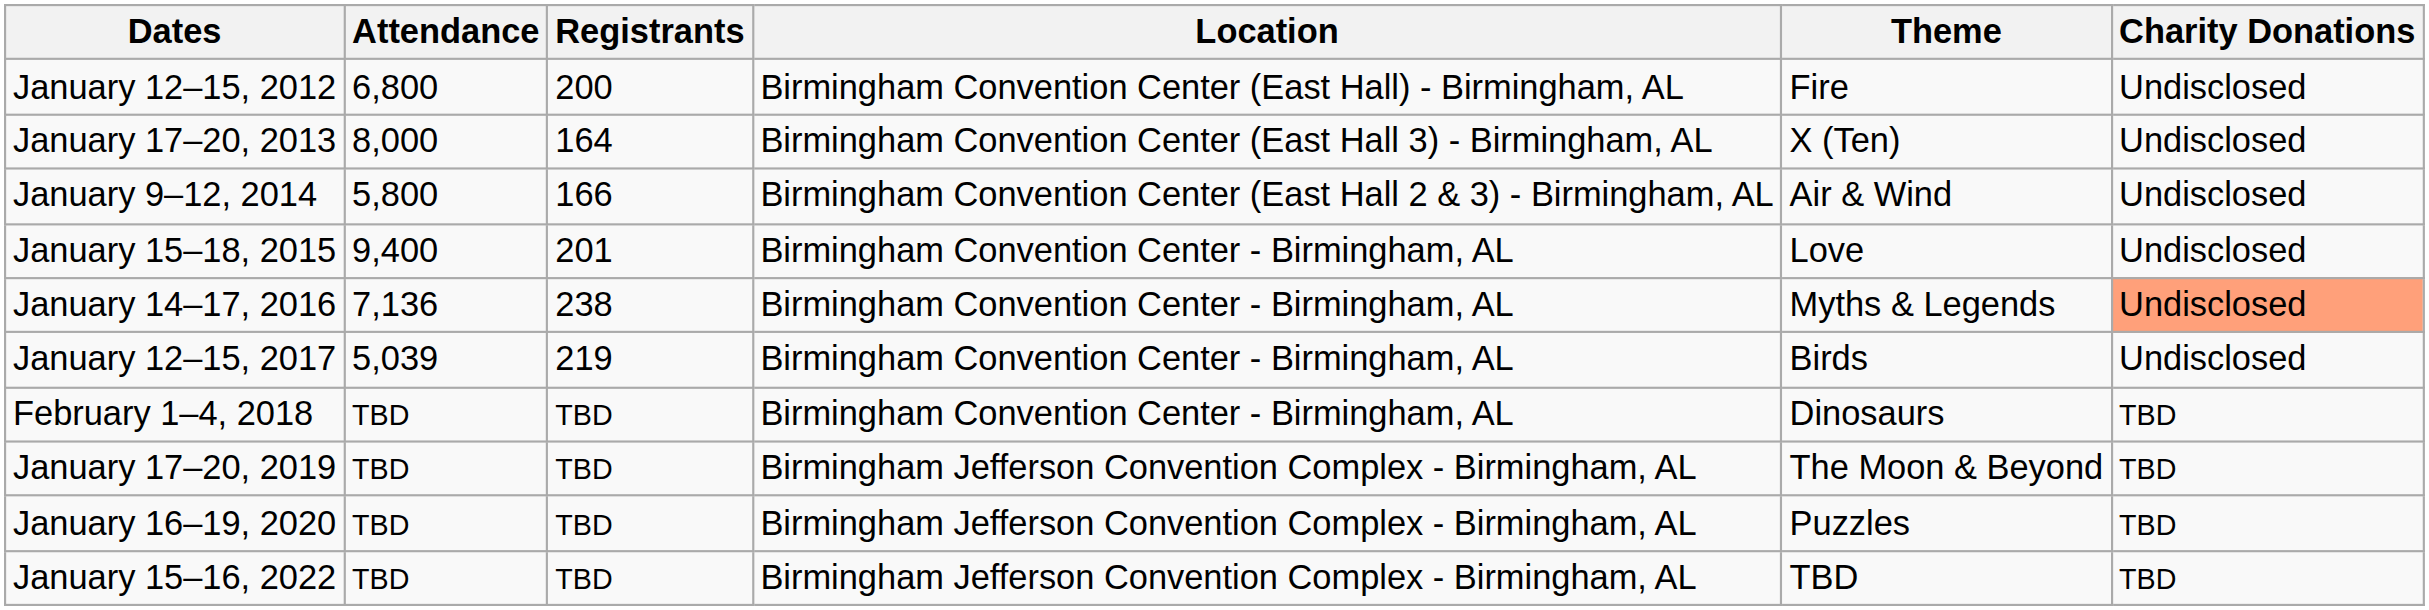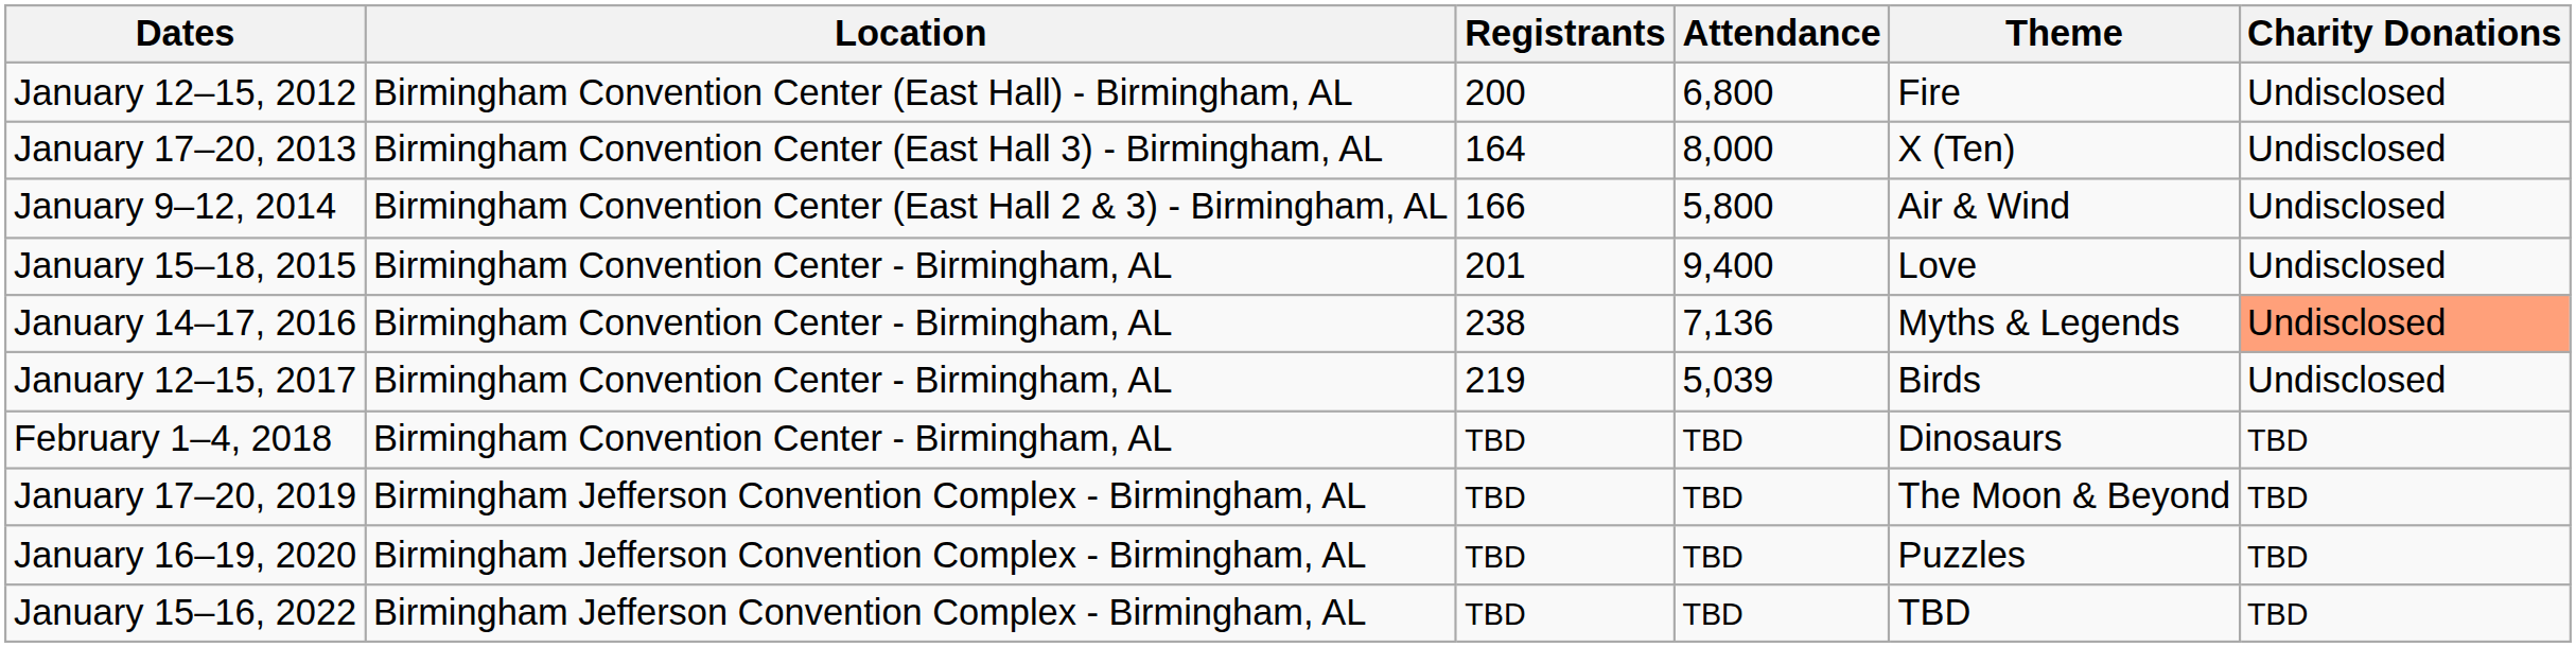columns swapped: Location <-> Attendance
